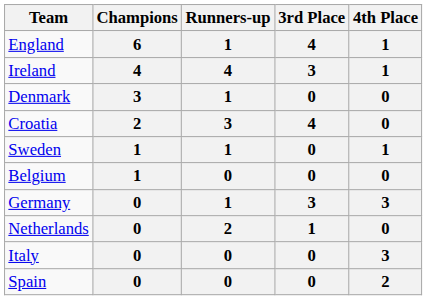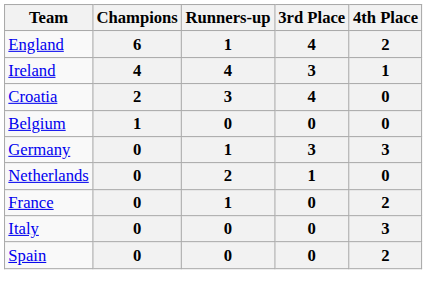England | 4th Place: 1 -> 2
- row: Denmark | 3 | 1 | 0 | 0
- row: Sweden | 1 | 1 | 0 | 1
+ row: France | 0 | 1 | 0 | 2
